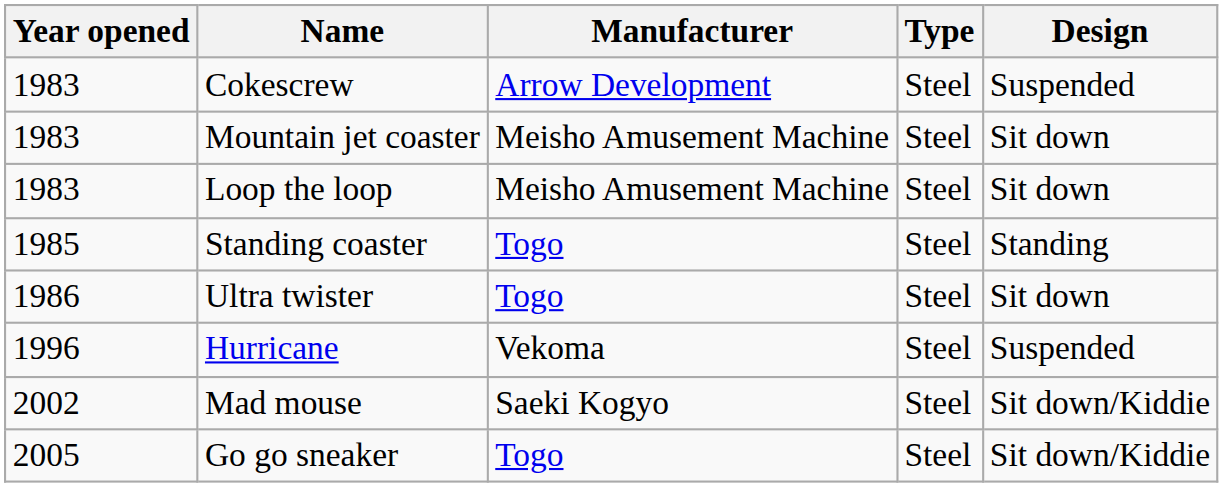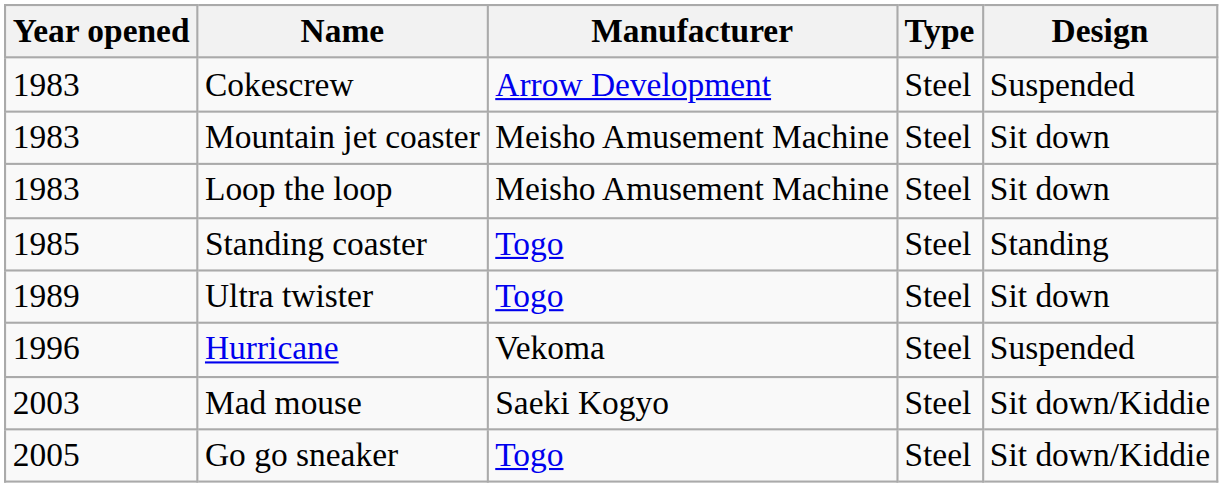Ultra twister | Year opened: 1986 -> 1989
Mad mouse | Year opened: 2002 -> 2003
